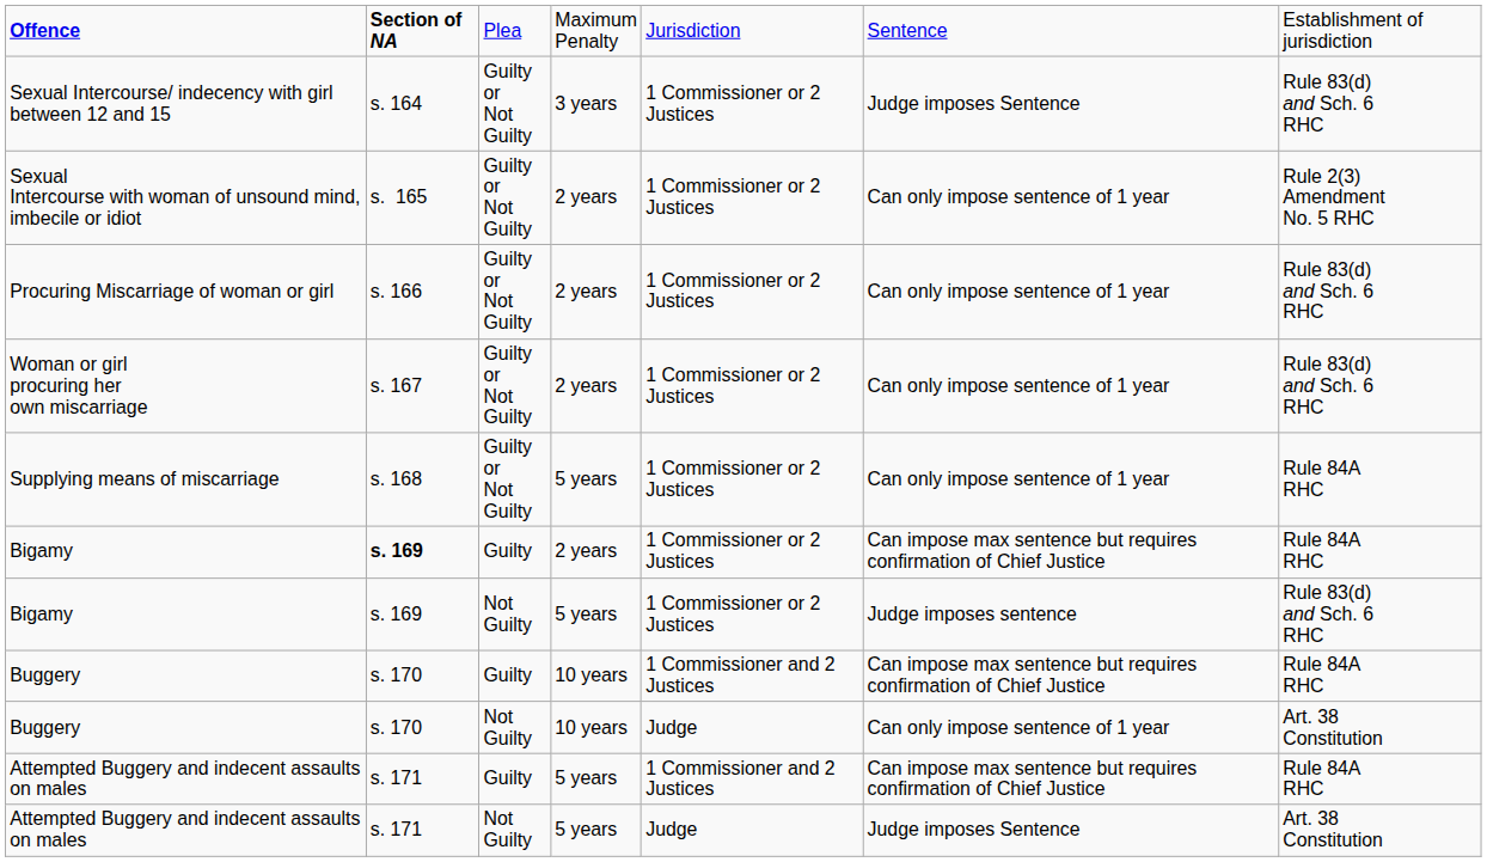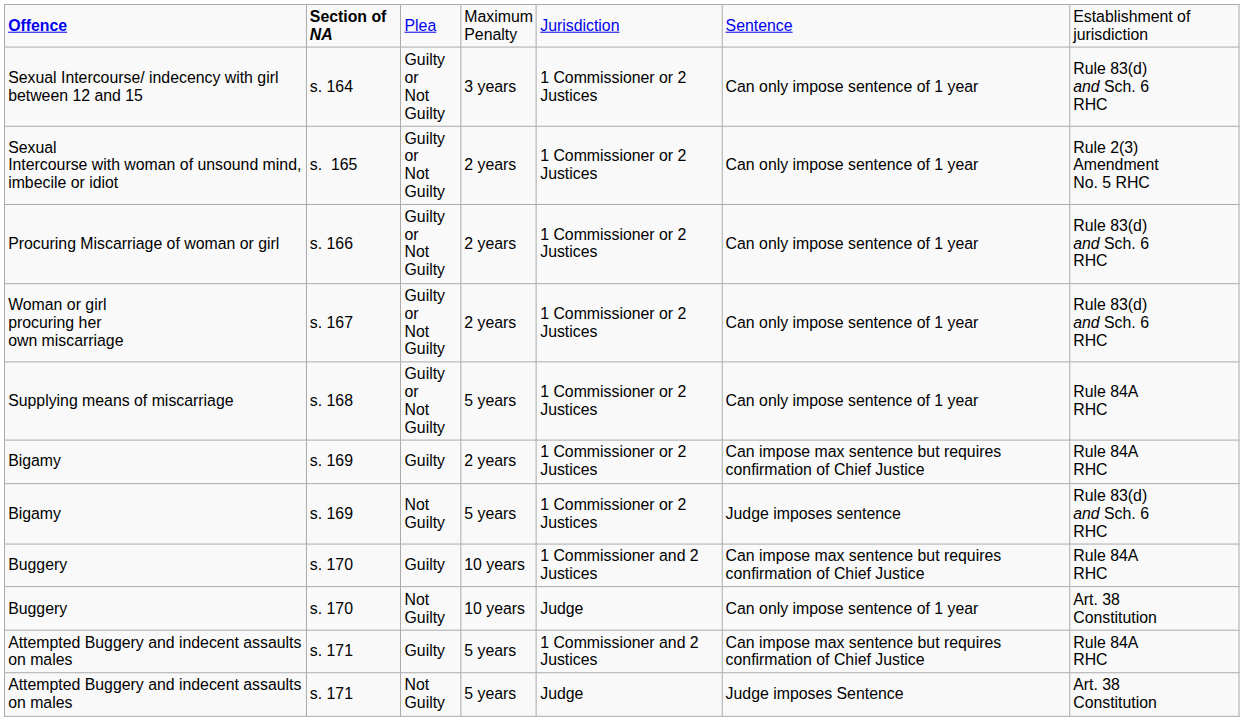Sexual Intercourse/ indecency with girl between 12 and 15 | column 6: Judge imposes Sentence -> Can only impose sentence of 1 year
Bigamy / Guilty | column 2: bold -> normal
